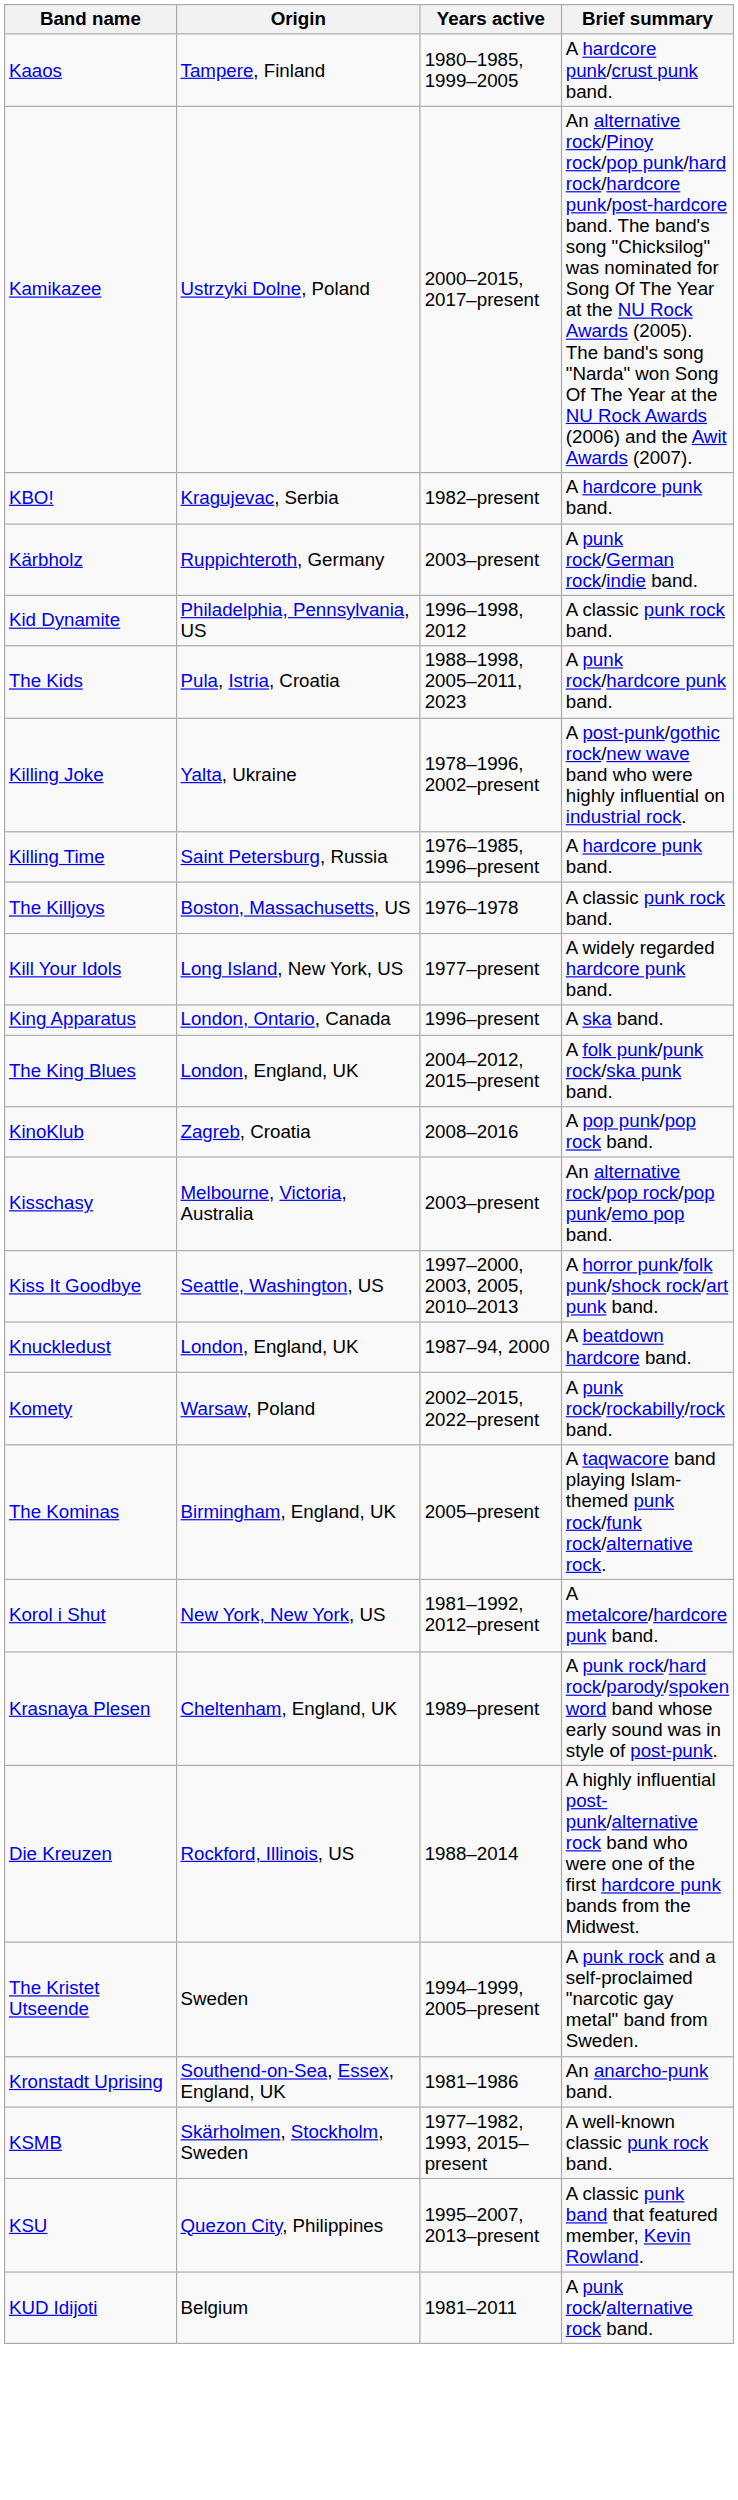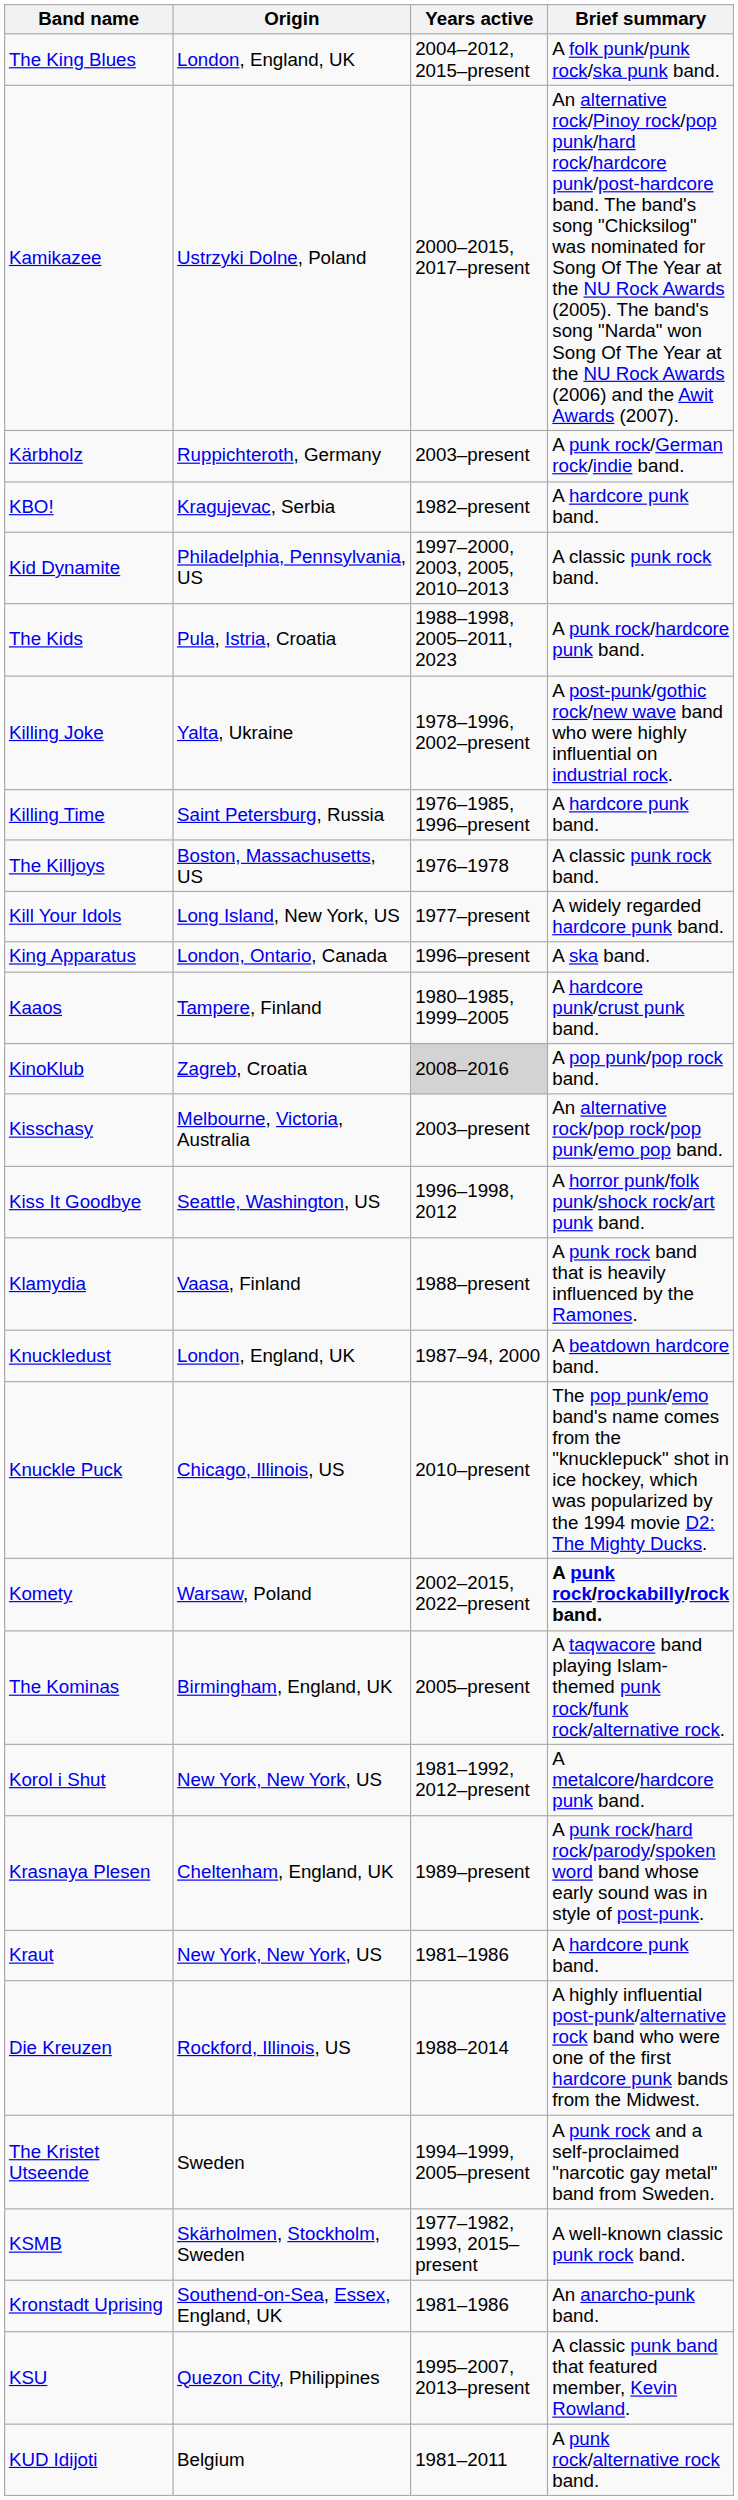rows swapped: Kaaos <-> The King Blues
rows swapped: Kärbholz <-> KBO!
Kid Dynamite | Years active: 1996–1998, 2012 -> 1997–2000, 2003, 2005, 2010–2013
KinoKlub | Years active: no background -> lightgrey background
Kiss It Goodbye | Years active: 1997–2000, 2003, 2005, 2010–2013 -> 1996–1998, 2012
+ row: Klamydia | Vaasa, Finland | 1988–present | A punk rock band that is heavily influenced by the Ramones.
+ row: Knuckle Puck | Chicago, Illinois, US | 2010–present | The pop punk/emo band's name comes from the "knucklepuck" shot in ice hockey, which was popularized by the 1994 movie D2: The Mighty Ducks.
Komety | Brief summary: normal -> bold
+ row: Kraut | New York, New York, US | 1981–1986 | A hardcore punk band.
rows swapped: Kronstadt Uprising <-> KSMB
